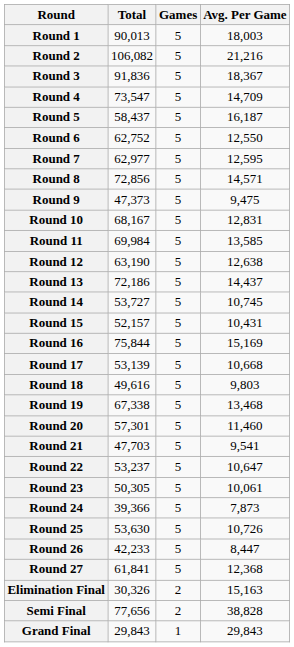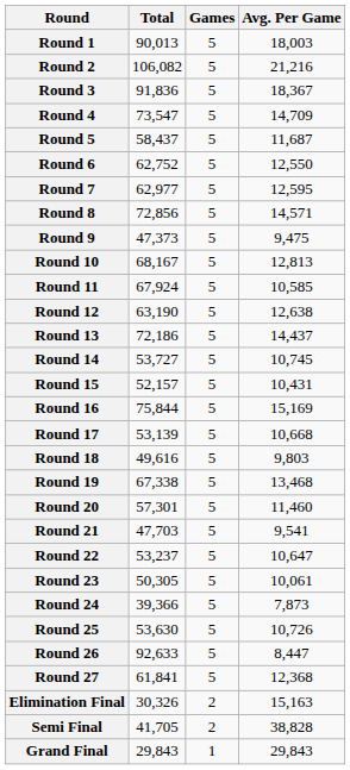Round 5 | Avg. Per Game: 16,187 -> 11,687
Round 10 | Avg. Per Game: 12,831 -> 12,813
Round 11 | Total: 69,984 -> 67,924
Round 11 | Avg. Per Game: 13,585 -> 10,585
Round 26 | Total: 42,233 -> 92,633
Semi Final | Total: 77,656 -> 41,705
